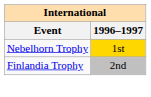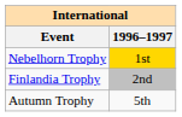+ row: Autumn Trophy | 5th
